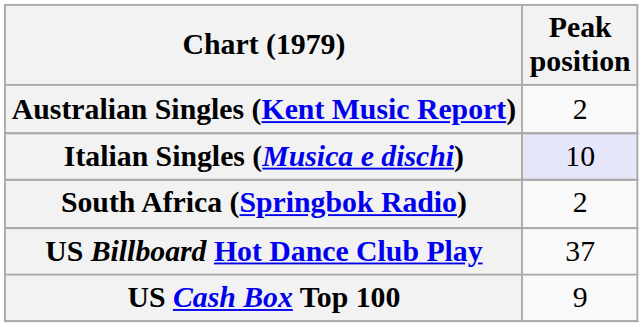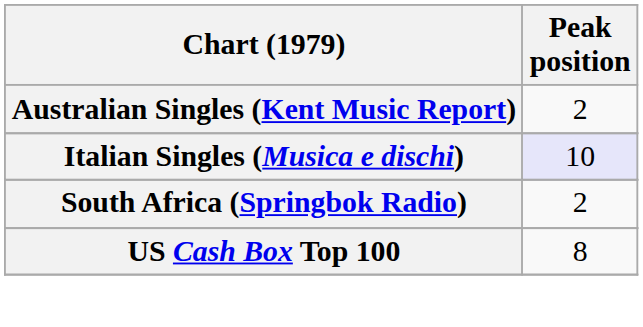- row: US Billboard Hot Dance Club Play | 37
US Cash Box Top 100 | Peak position: 9 -> 8
